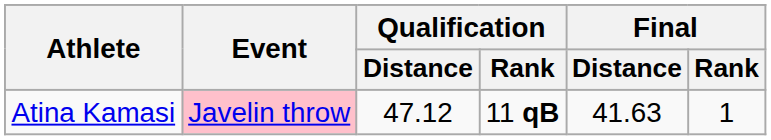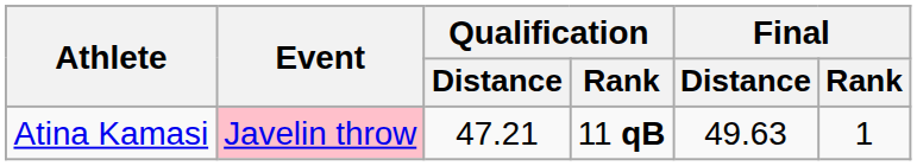Atina Kamasi | Qualification / Distance: 47.12 -> 47.21
Atina Kamasi | Final / Distance: 41.63 -> 49.63
